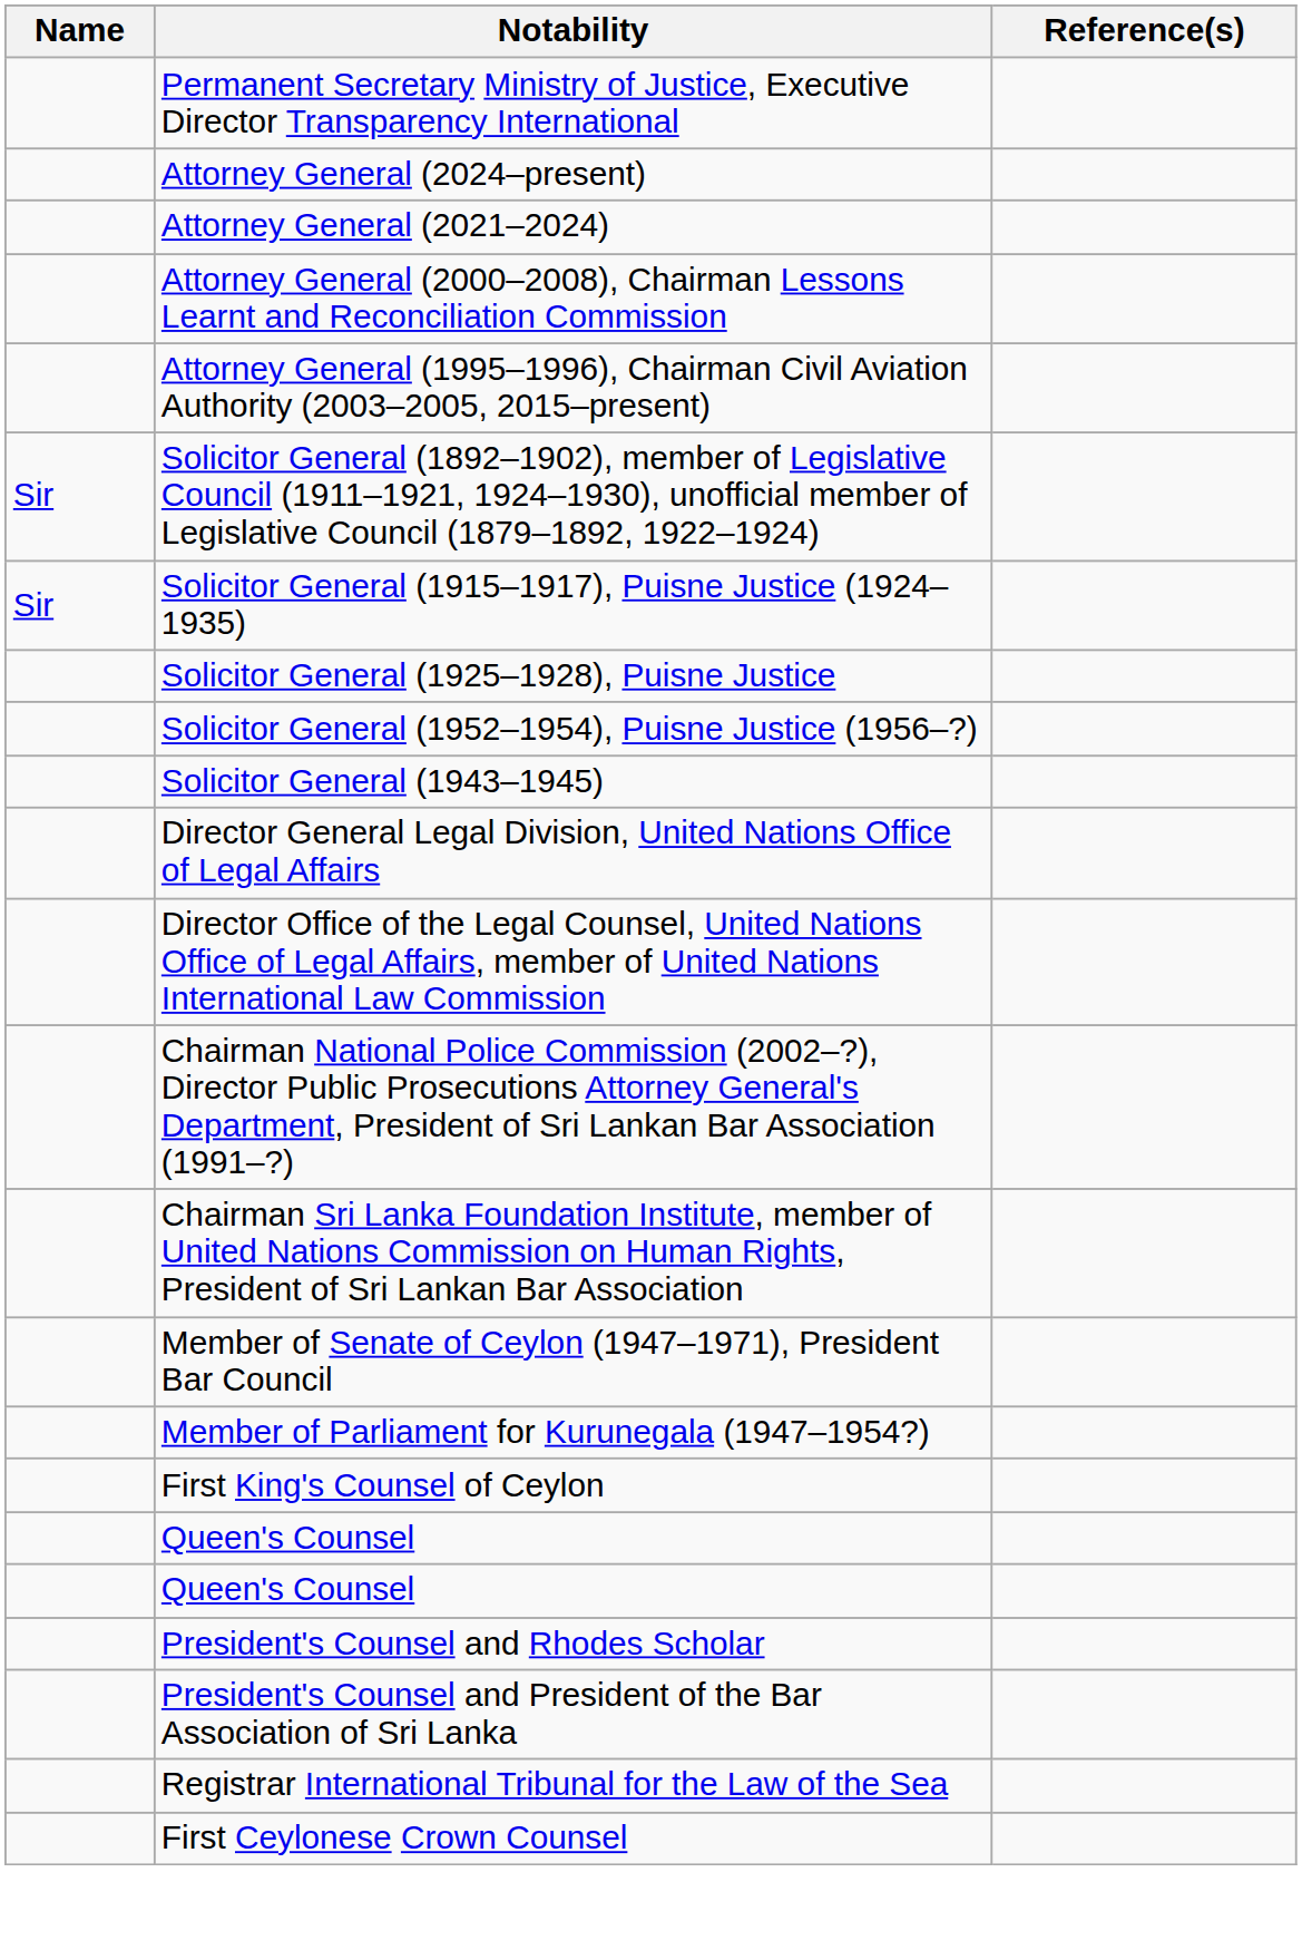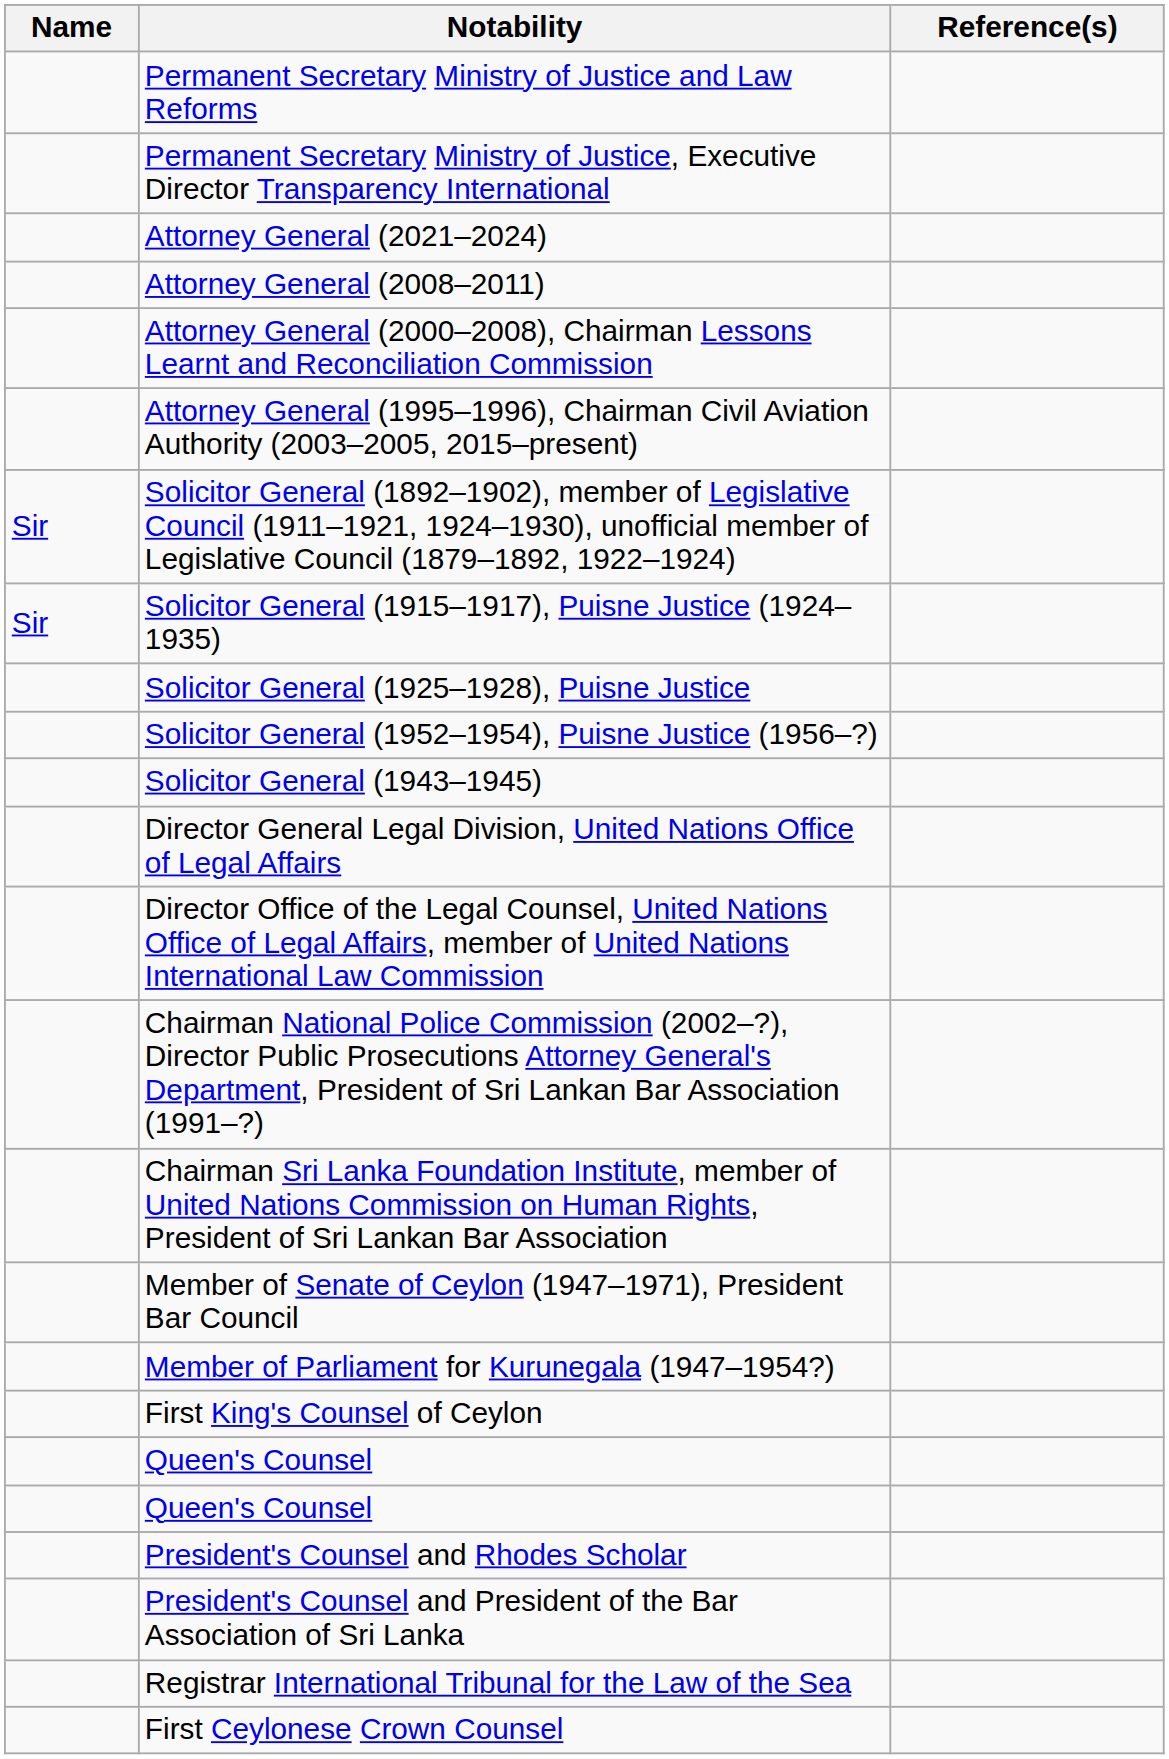+ row: Permanent Secretary Ministry of Justice and Law Reforms
- row: Attorney General (2024–present)
+ row: Attorney General (2008–2011)
